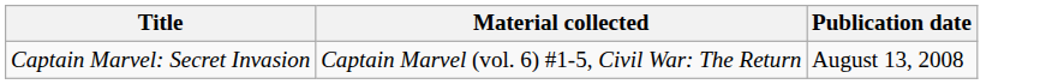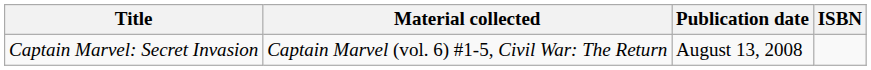+ column: ISBN
